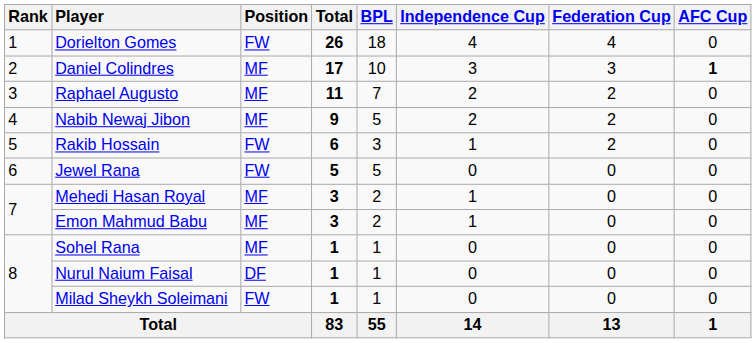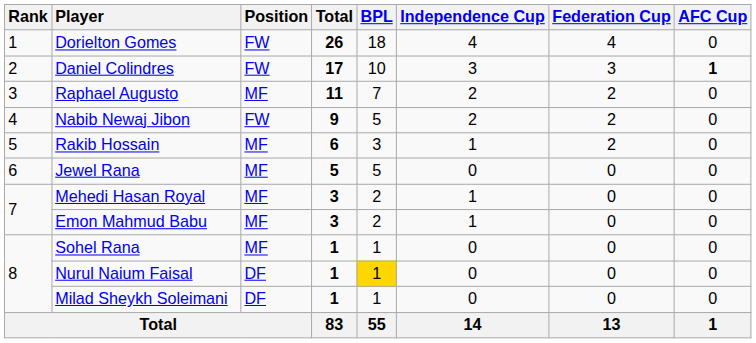Daniel Colindres | Position: MF -> FW
Nabib Newaj Jibon | Position: MF -> FW
Rakib Hossain | Position: FW -> MF
Jewel Rana | Position: FW -> MF
Nurul Naium Faisal | BPL: no background -> gold background
Milad Sheykh Soleimani | Position: FW -> DF
